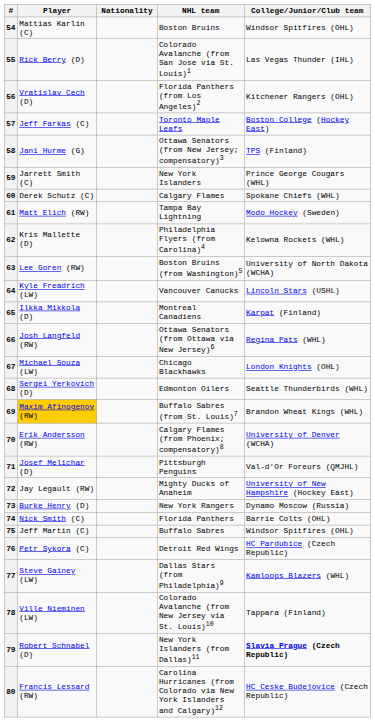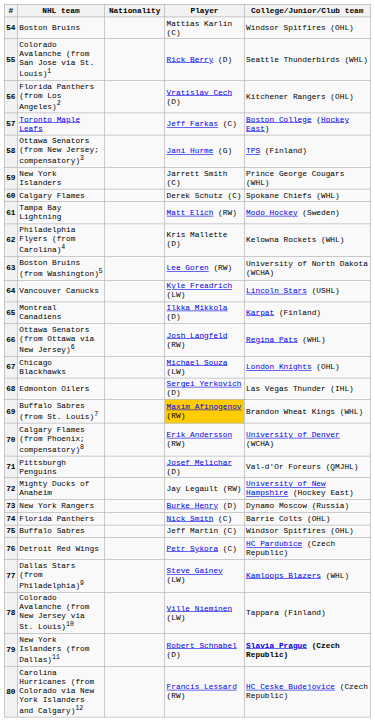columns swapped: Player <-> NHL team
55 | College/Junior/Club team: Las Vegas Thunder (IHL) -> Seattle Thunderbirds (WHL)
68 | College/Junior/Club team: Seattle Thunderbirds (WHL) -> Las Vegas Thunder (IHL)
